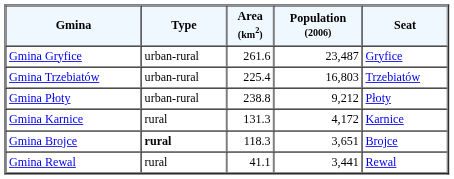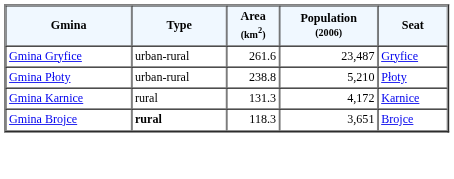- row: Gmina Trzebiatów | urban-rural | 225.4 | 16,803 | Trzebiatów
Gmina Płoty | Population (2006): 9,212 -> 5,210
- row: Gmina Rewal | rural | 41.1 | 3,441 | Rewal
